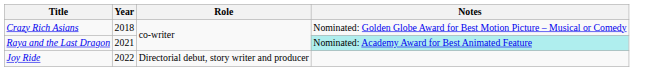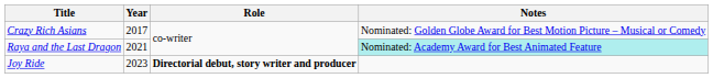Crazy Rich Asians | Year: 2018 -> 2017
Joy Ride | Year: 2022 -> 2023
Joy Ride | Role: normal -> bold
